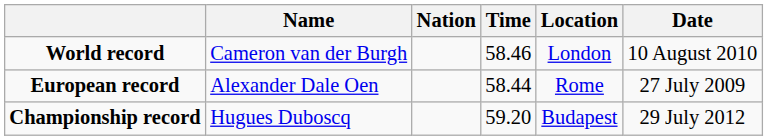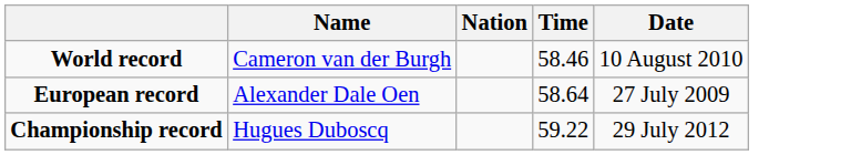- column: Location | London | Rome | Budapest
European record | Time: 58.44 -> 58.64
Championship record | Time: 59.20 -> 59.22
